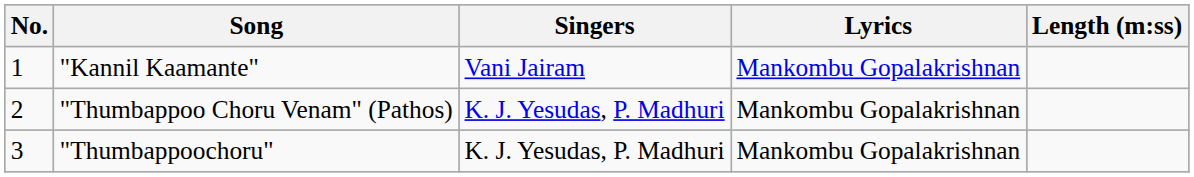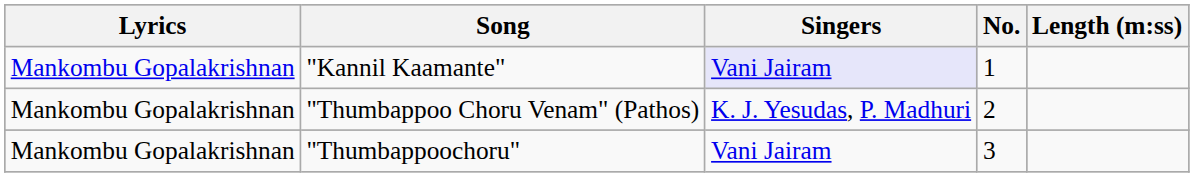columns swapped: No. <-> Lyrics
"Kannil Kaamante" | Singers: no background -> lavender background
"Thumbappoochoru" | Singers: K. J. Yesudas, P. Madhuri -> Vani Jairam
